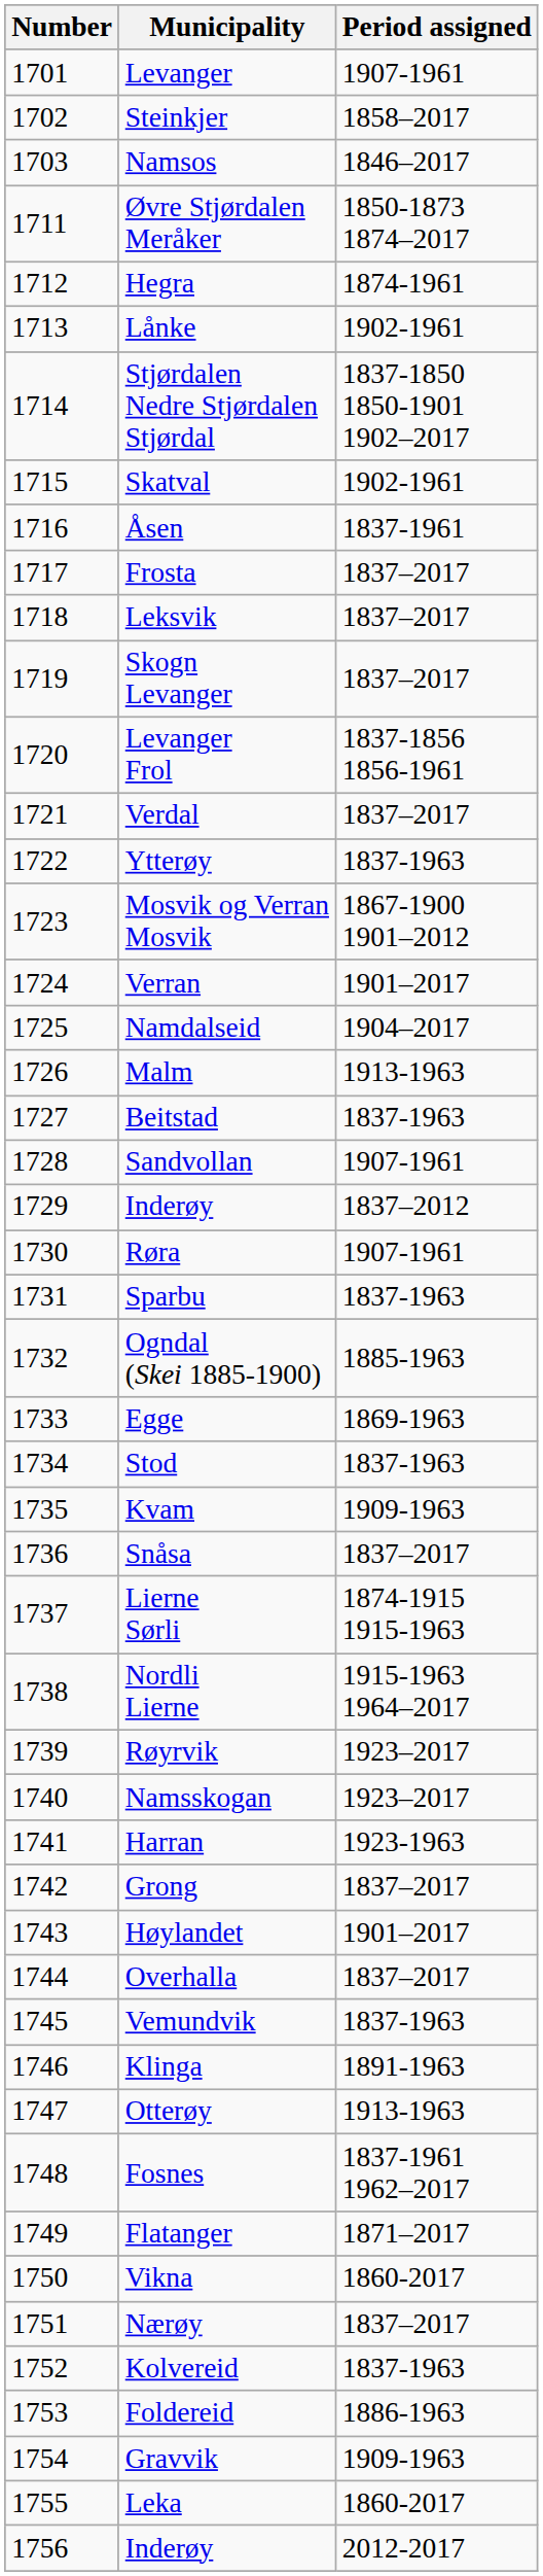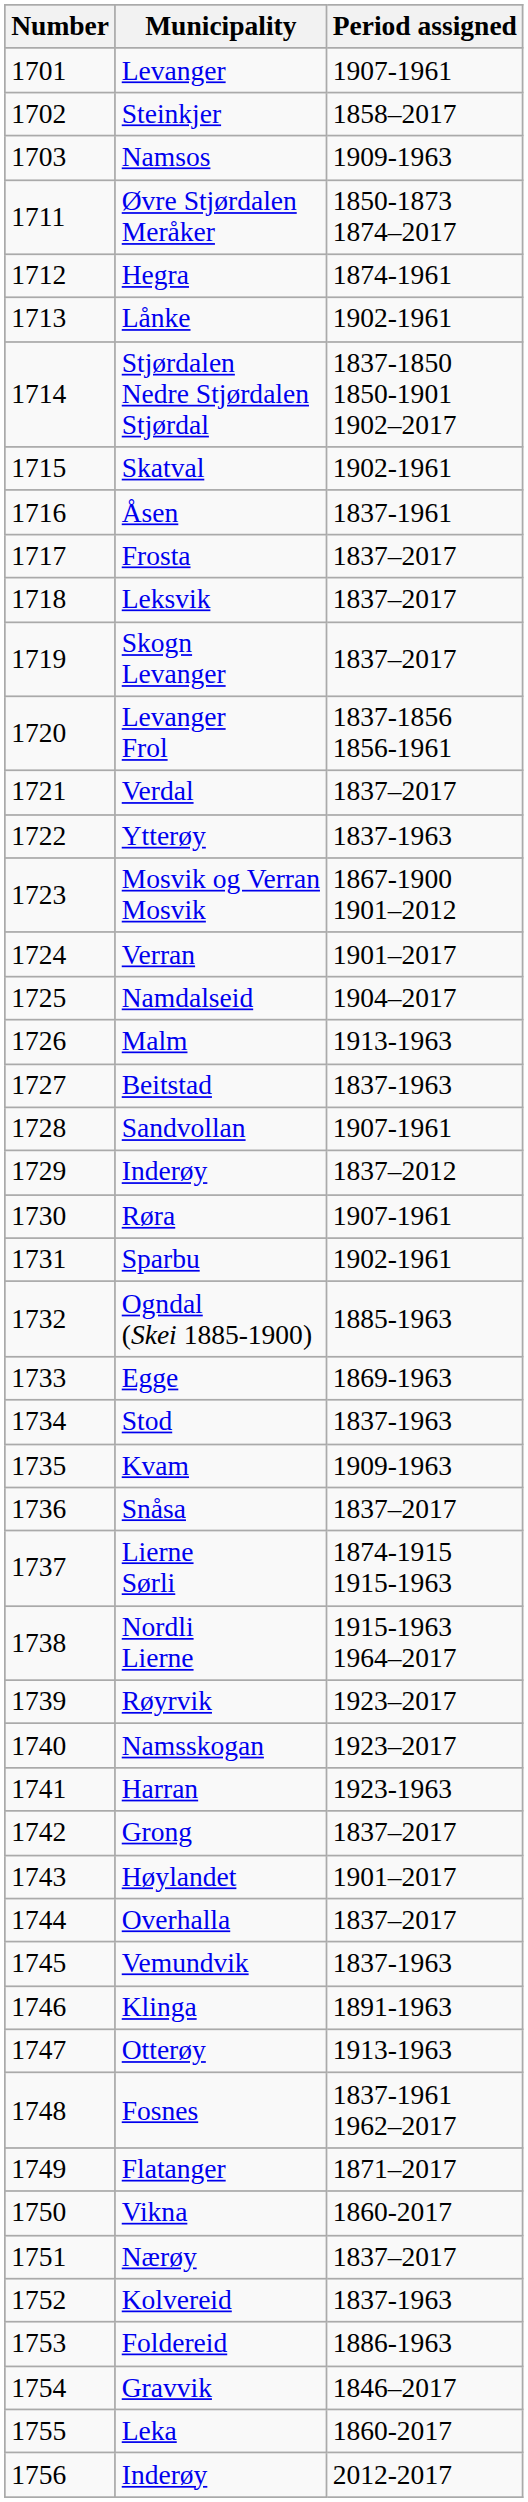Namsos | Period assigned: 1846–2017 -> 1909-1963
Sparbu | Period assigned: 1837-1963 -> 1902-1961
Gravvik | Period assigned: 1909-1963 -> 1846–2017
